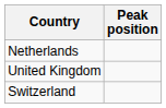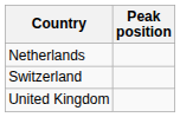rows swapped: Switzerland <-> United Kingdom
